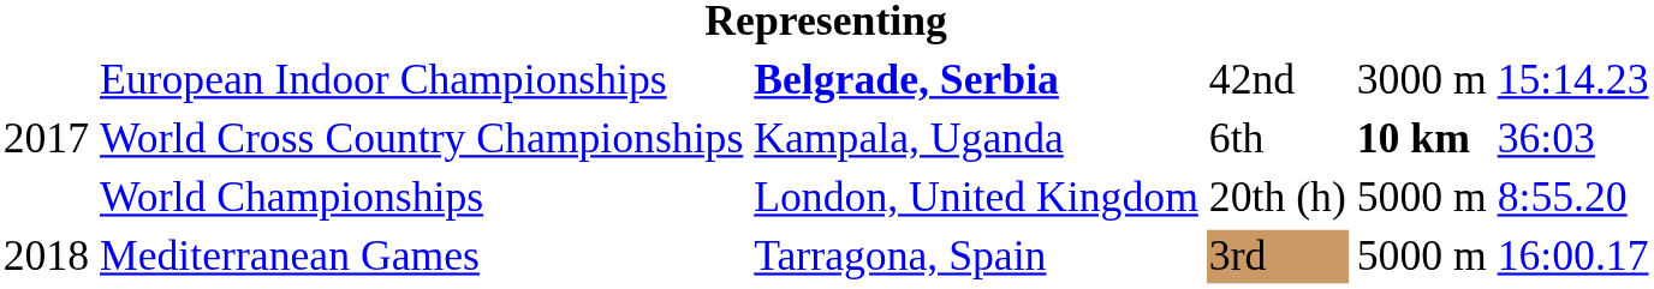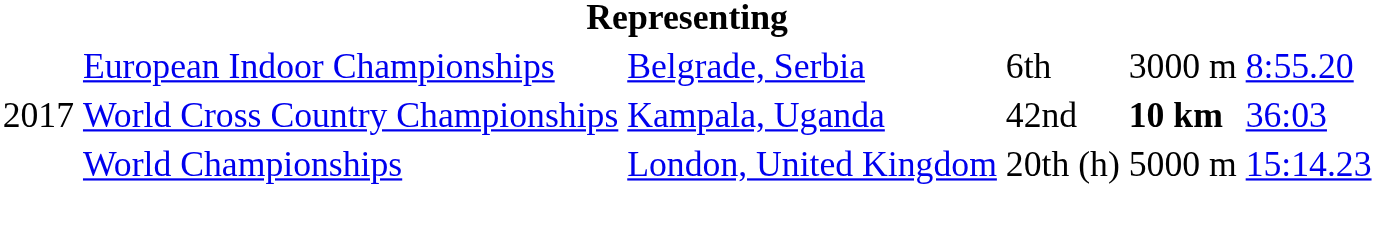European Indoor Championships | column 3: bold -> normal
European Indoor Championships | column 4: 42nd -> 6th
European Indoor Championships | column 6: 15:14.23 -> 8:55.20
World Cross Country Championships | column 4: 6th -> 42nd
World Championships | column 6: 8:55.20 -> 15:14.23
- row: 2018 | Mediterranean Games | Tarragona, Spain | 3rd | 5000 m | 16:00.17
